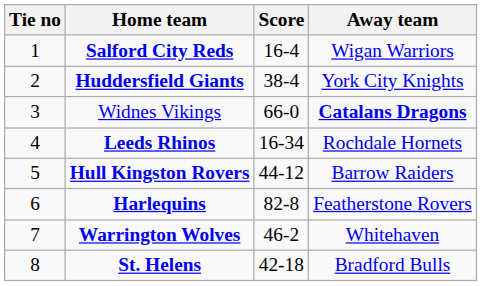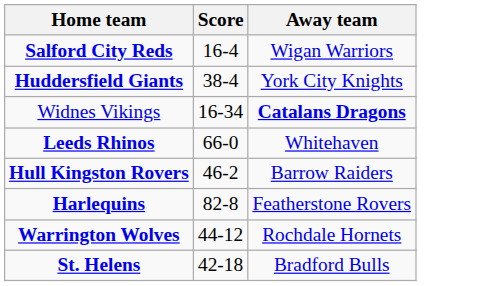- column: Tie no | 1 | 2 | 3 | 4 | 5 | 6 | 7 | 8
Widnes Vikings | Score: 66-0 -> 16-34
Leeds Rhinos | Score: 16-34 -> 66-0
Leeds Rhinos | Away team: Rochdale Hornets -> Whitehaven
Hull Kingston Rovers | Score: 44-12 -> 46-2
Warrington Wolves | Score: 46-2 -> 44-12
Warrington Wolves | Away team: Whitehaven -> Rochdale Hornets
